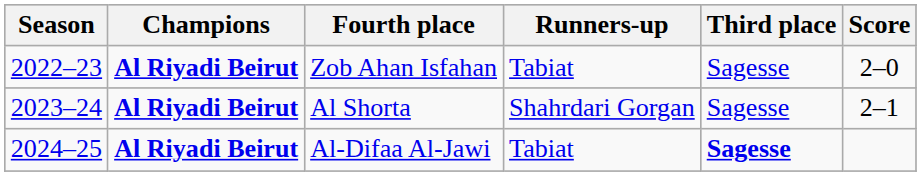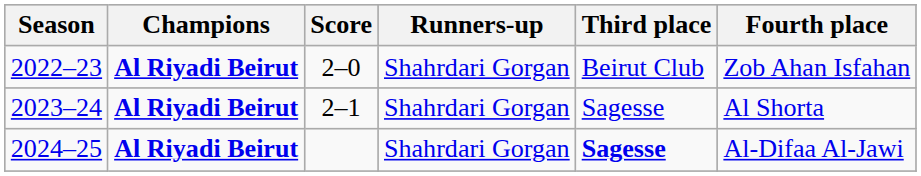columns swapped: Score <-> Fourth place
2022–23 | Runners-up: Tabiat -> Shahrdari Gorgan
2022–23 | Third place: Sagesse -> Beirut Club
2024–25 | Runners-up: Tabiat -> Shahrdari Gorgan
